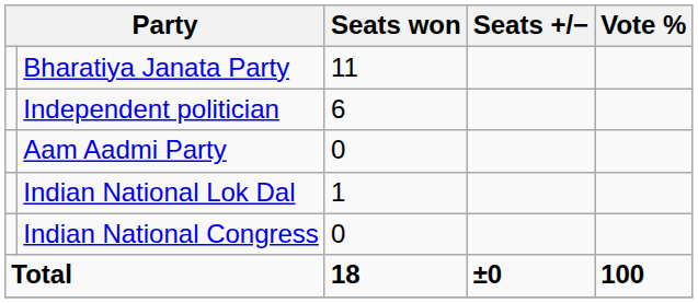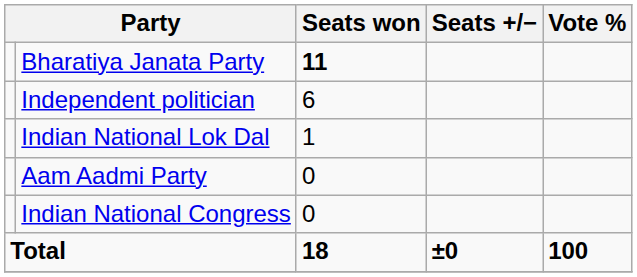Bharatiya Janata Party | Seats won: normal -> bold
rows swapped: Aam Aadmi Party <-> Indian National Lok Dal
